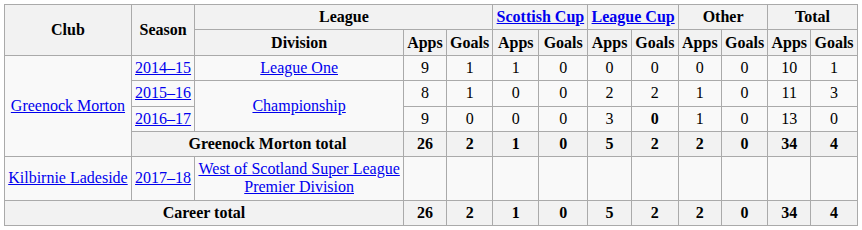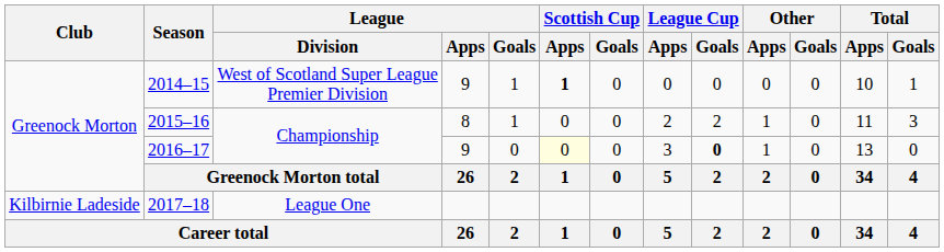2014–15 | League / Division: League One -> West of Scotland Super League Premier Division
2014–15 | Scottish Cup / Apps: normal -> bold
2016–17 | Scottish Cup / Apps: no background -> lightyellow background
2017–18 | League / Division: West of Scotland Super League Premier Division -> League One
